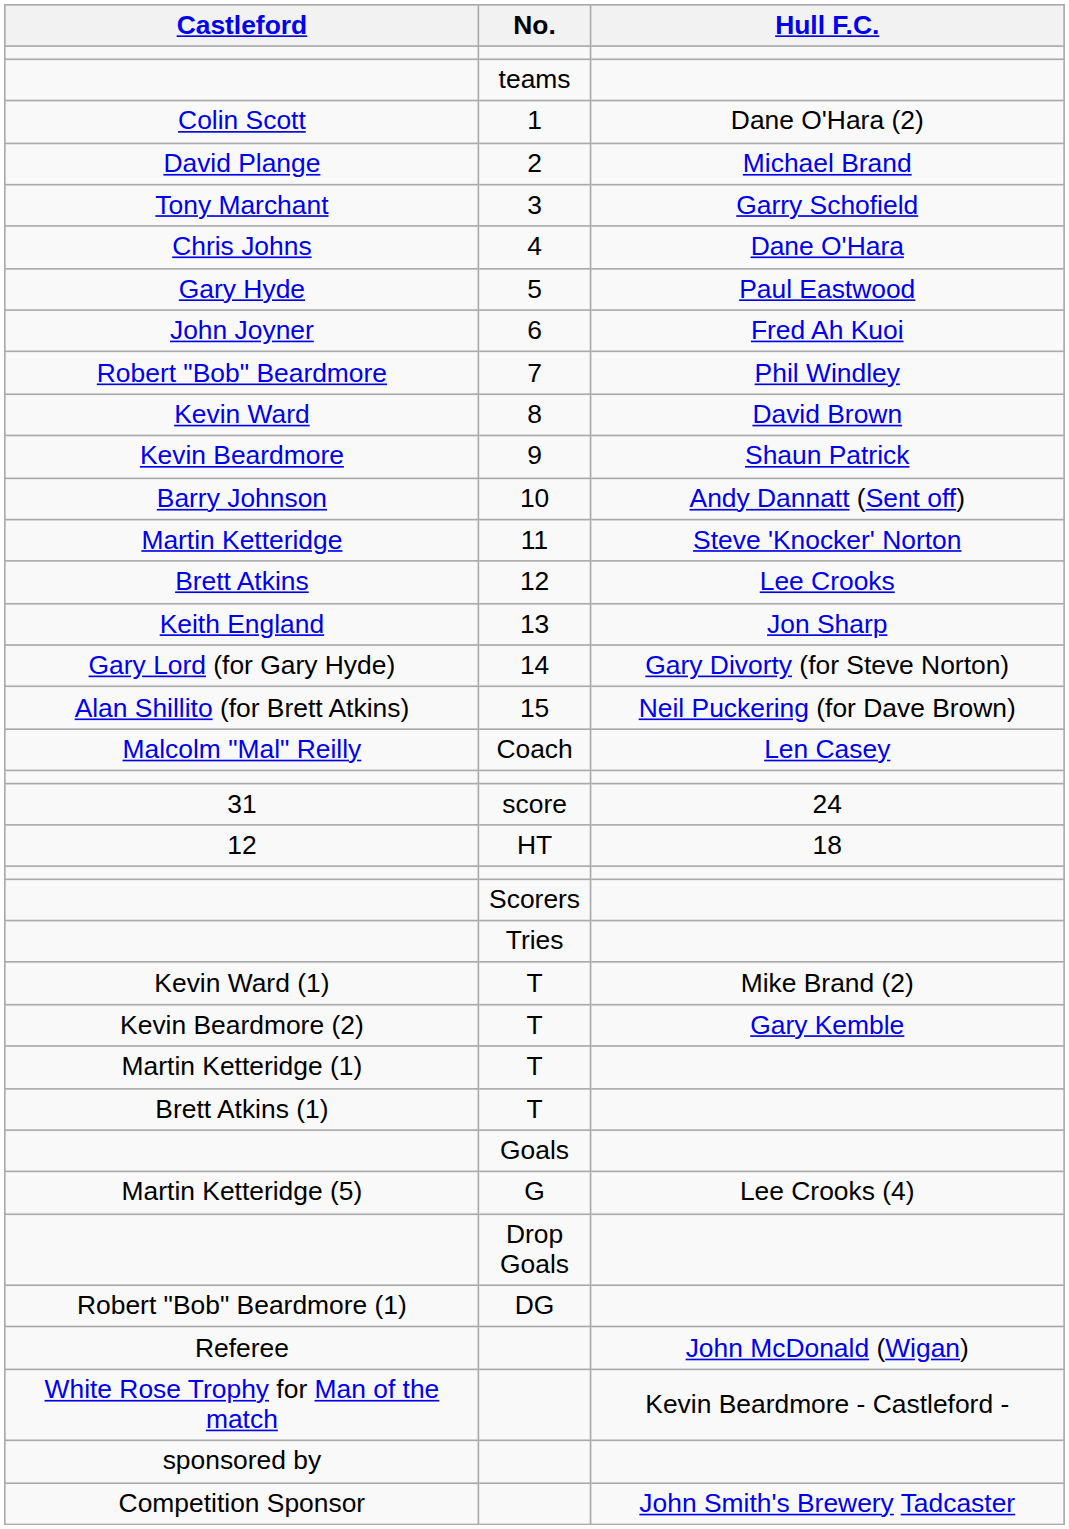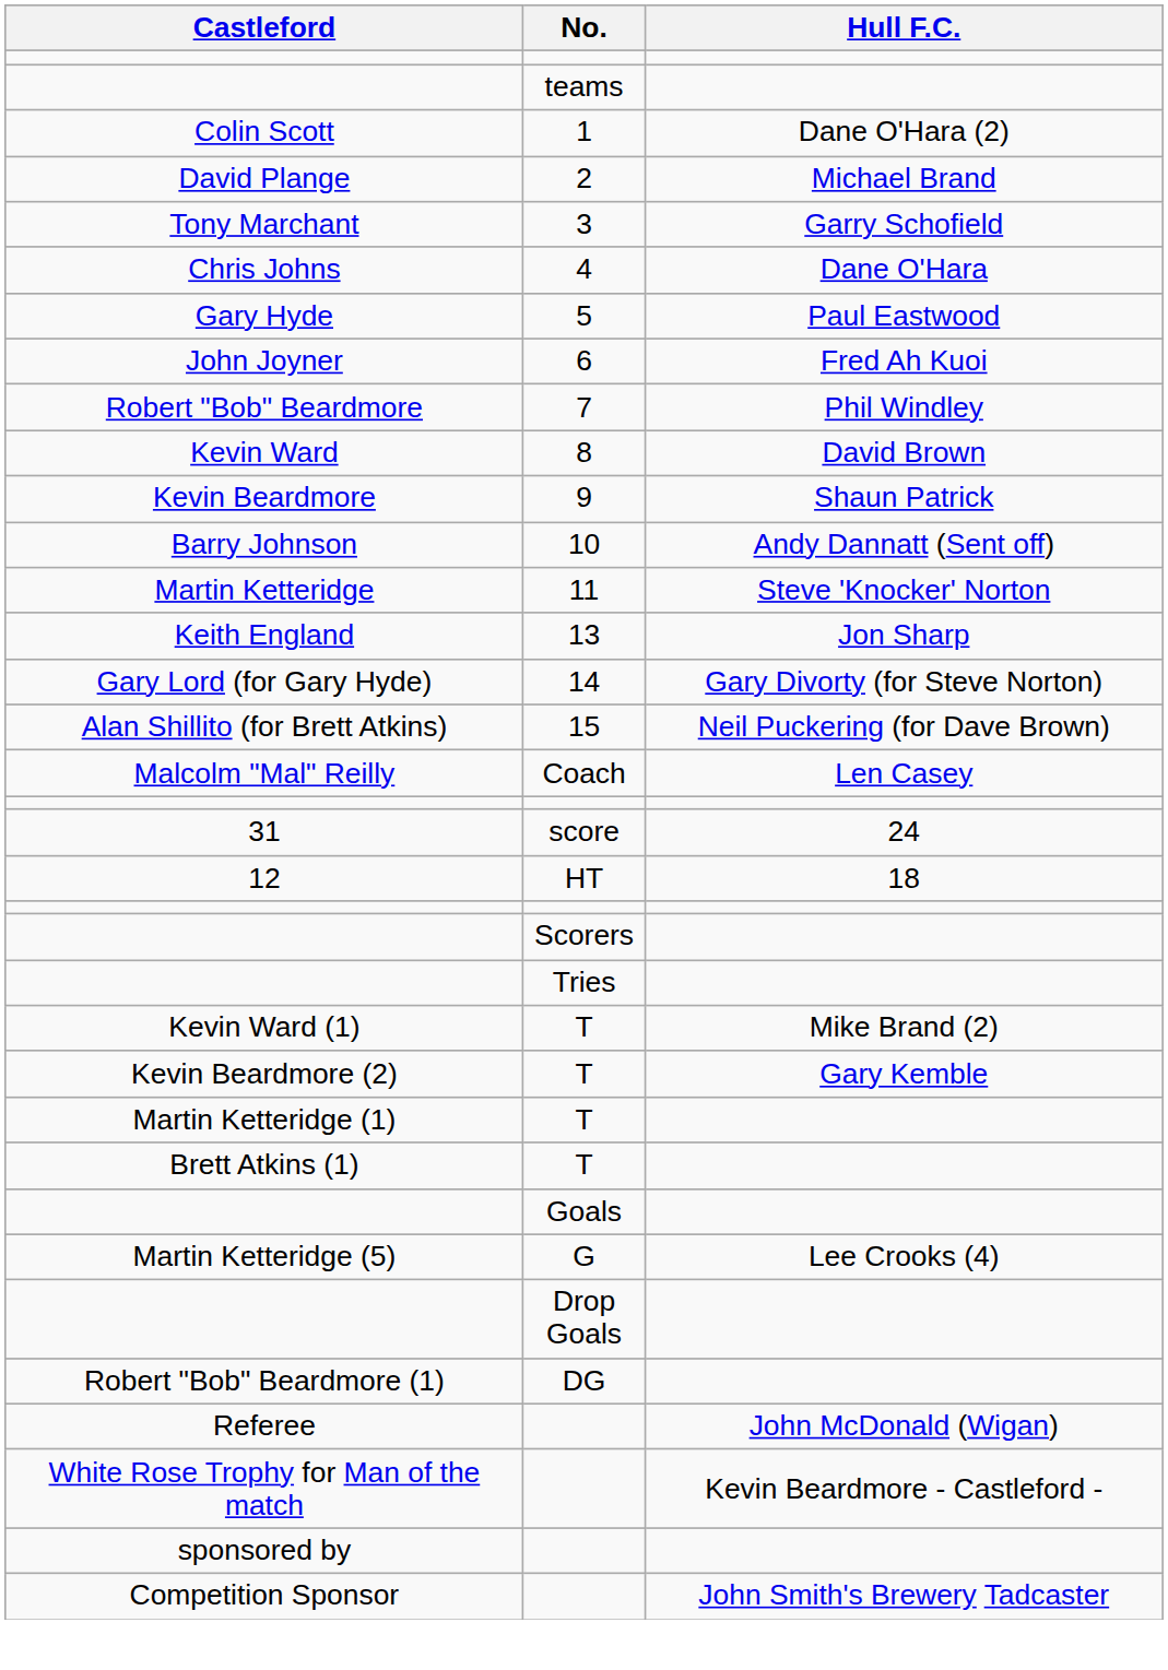- row: Brett Atkins | 12 | Lee Crooks
